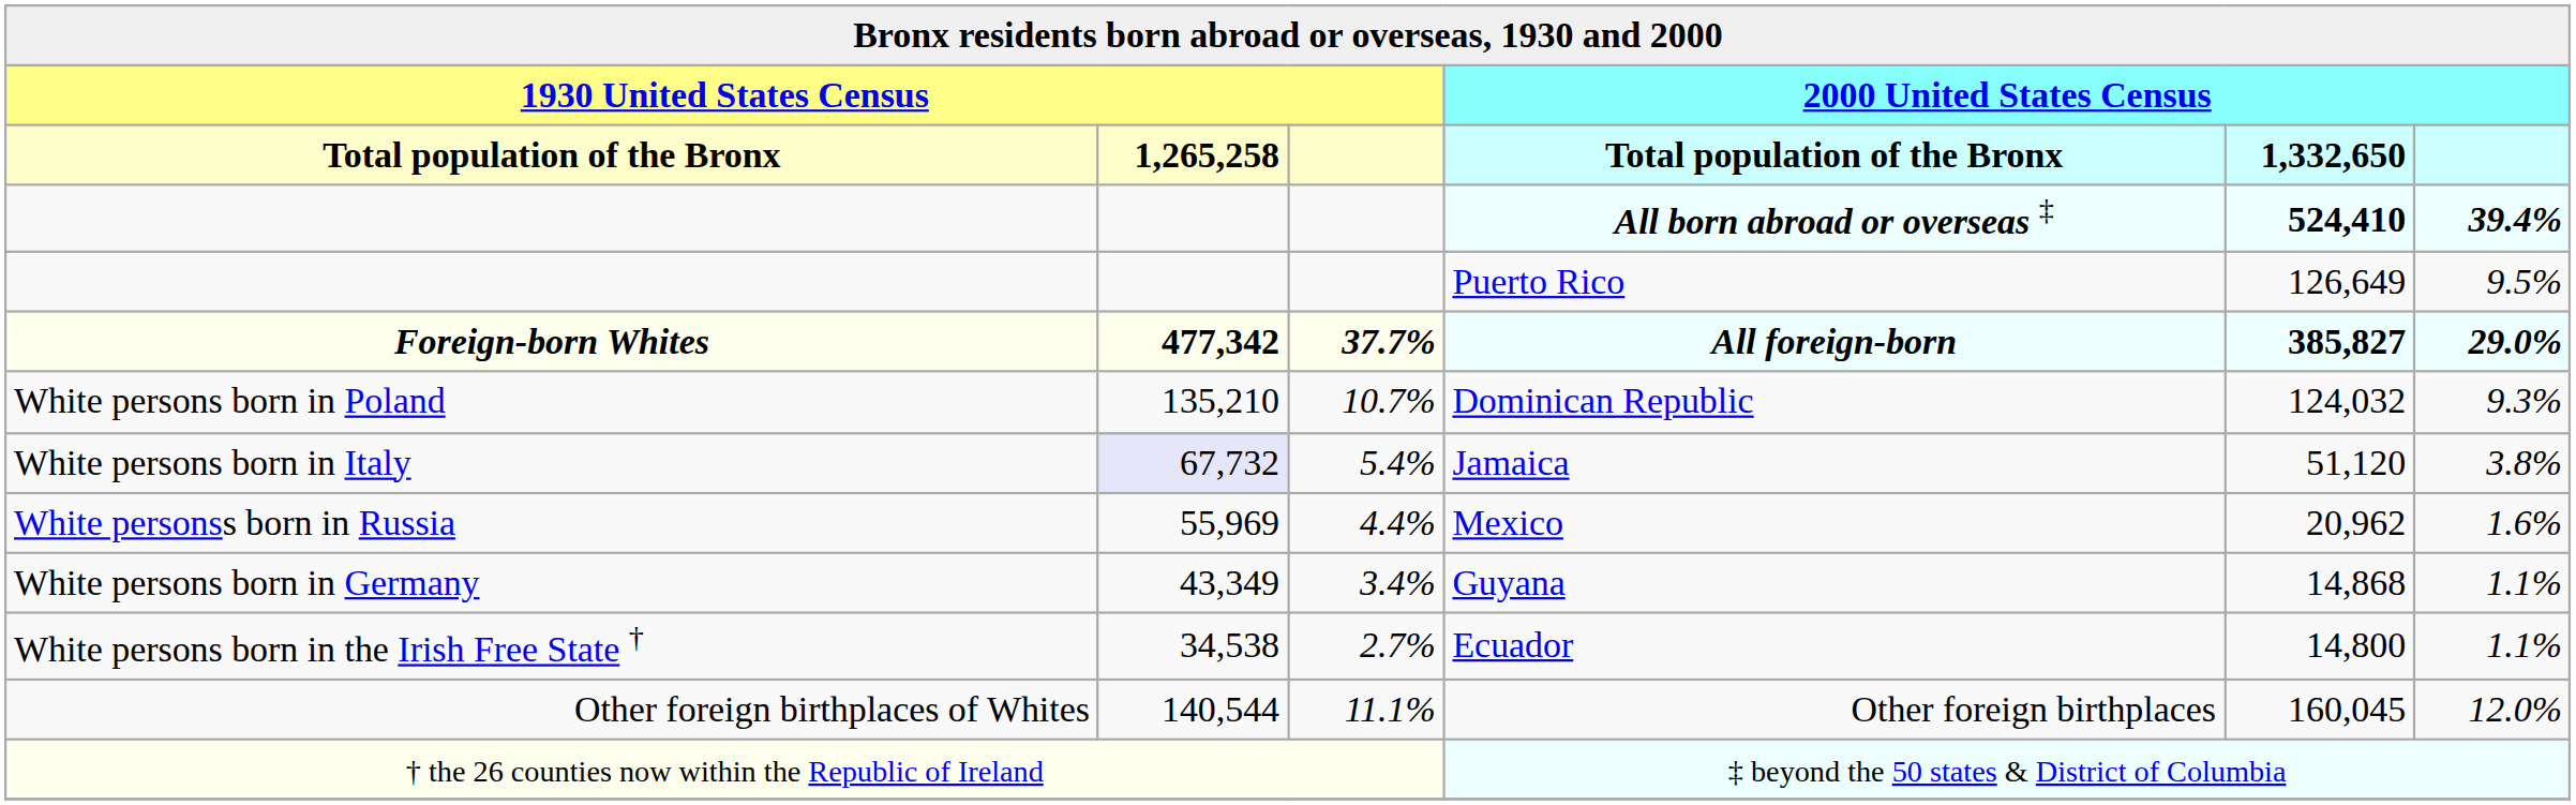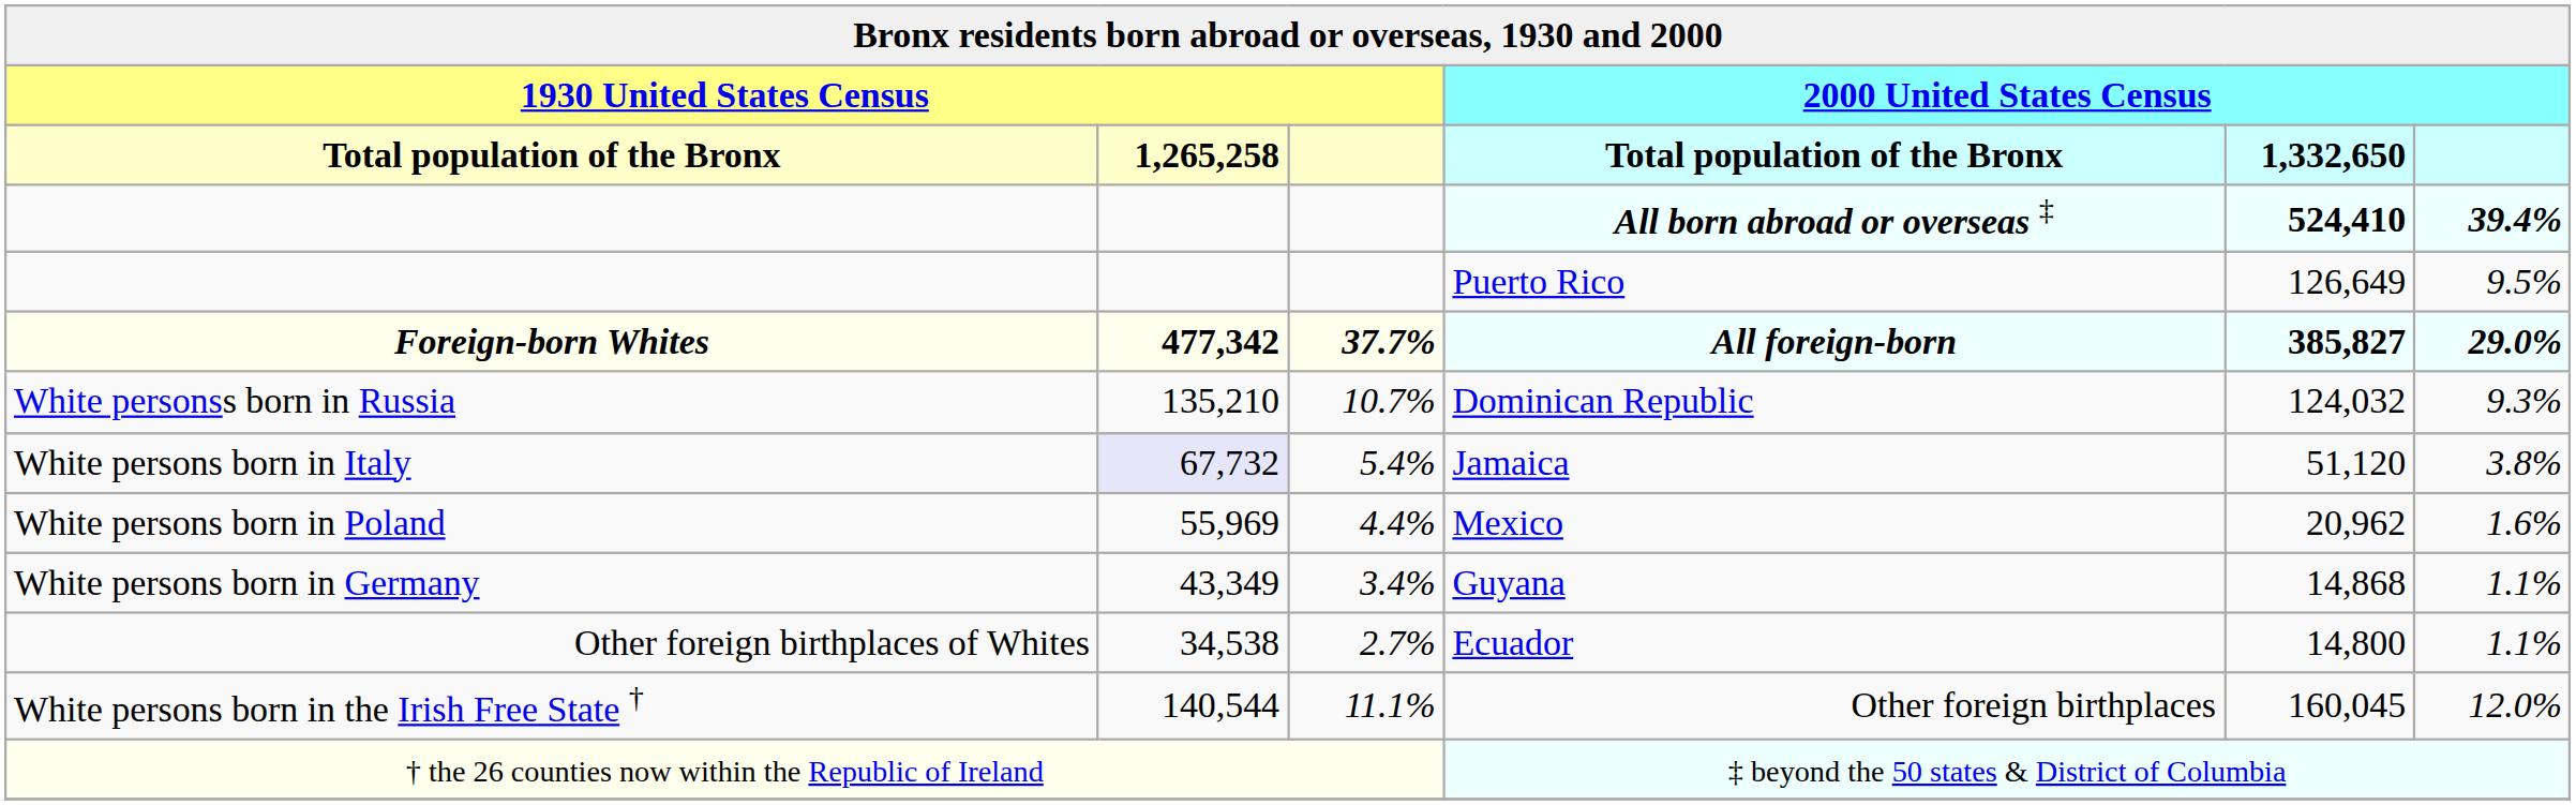Dominican Republic | column 1: White persons born in Poland -> White personss born in Russia
Mexico | column 1: White personss born in Russia -> White persons born in Poland
Ecuador | column 1: White persons born in the Irish Free State † -> Other foreign birthplaces of Whites
Other foreign birthplaces | column 1: Other foreign birthplaces of Whites -> White persons born in the Irish Free State †
